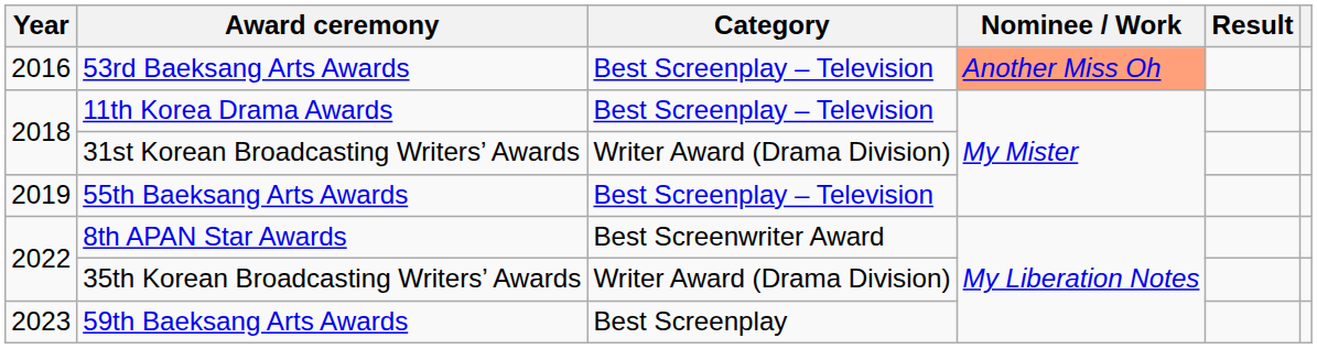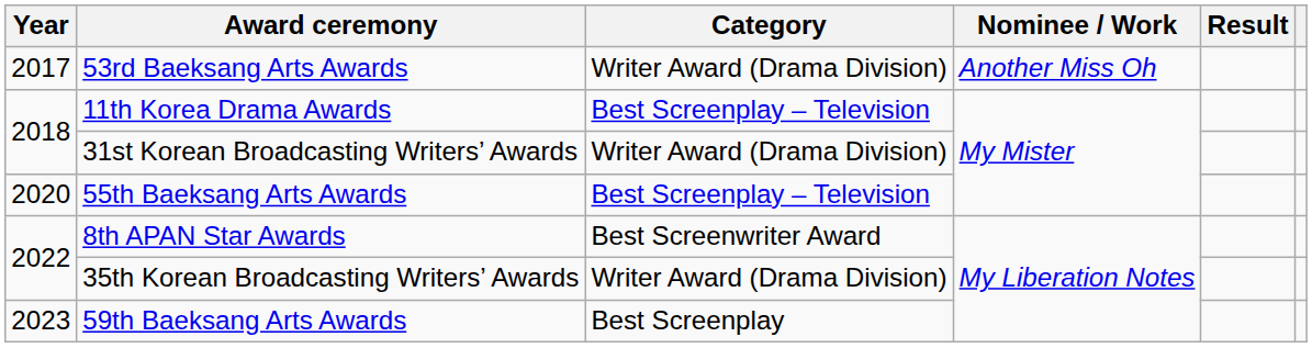53rd Baeksang Arts Awards | Year: 2016 -> 2017
53rd Baeksang Arts Awards | Category: Best Screenplay – Television -> Writer Award (Drama Division)
53rd Baeksang Arts Awards | Nominee / Work: lightsalmon background -> no background
55th Baeksang Arts Awards | Year: 2019 -> 2020
